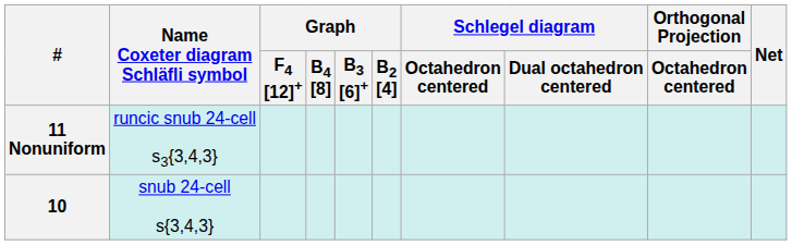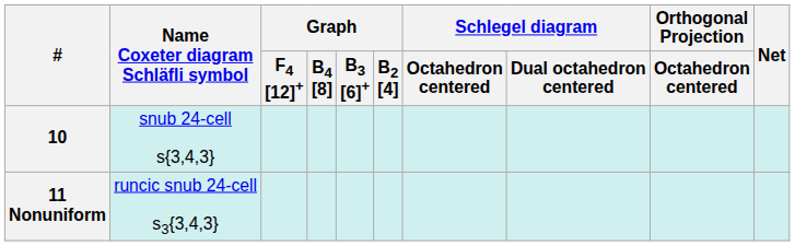rows swapped: 10 <-> 11 Nonuniform
